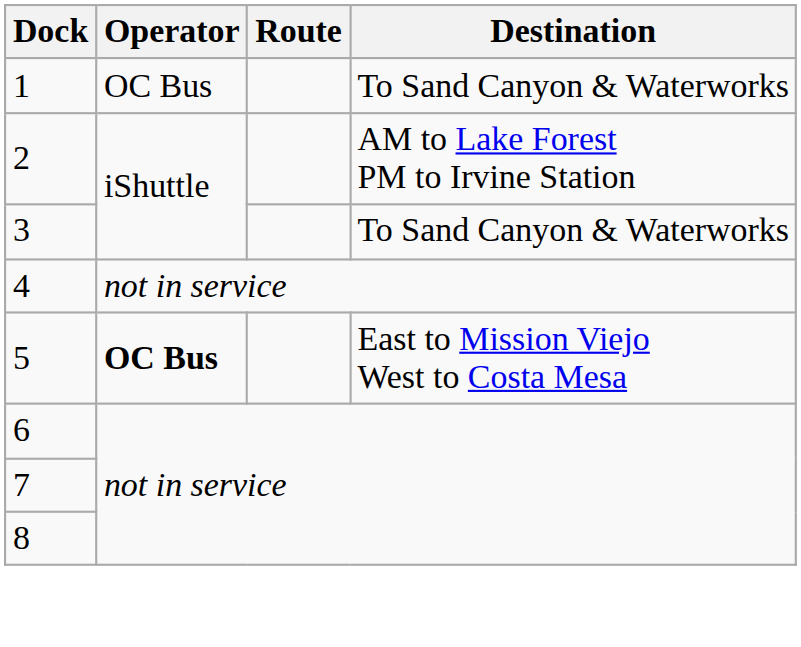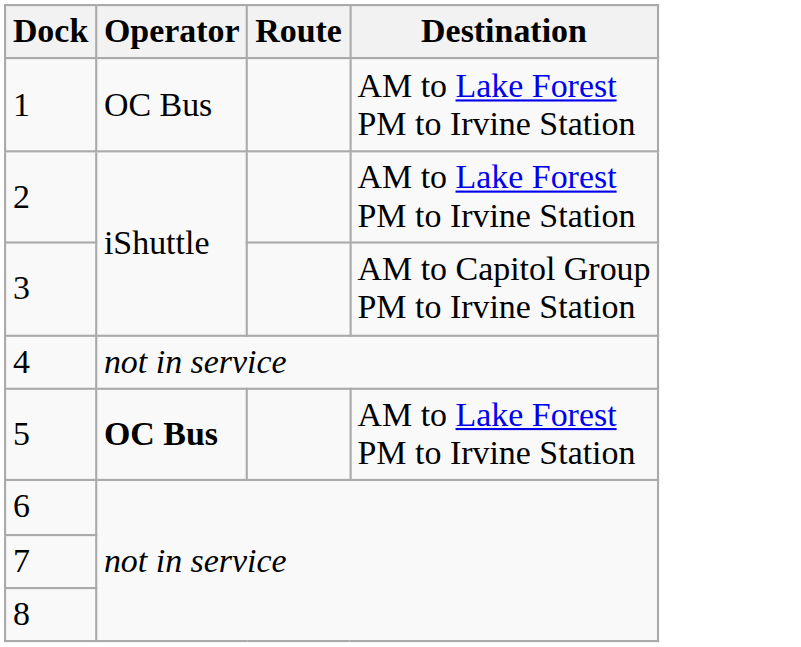1 | Destination: To Sand Canyon & Waterworks -> AM to Lake Forest PM to Irvine Station
3 | Destination: To Sand Canyon & Waterworks -> AM to Capitol Group PM to Irvine Station
5 | Destination: East to Mission Viejo West to Costa Mesa -> AM to Lake Forest PM to Irvine Station
